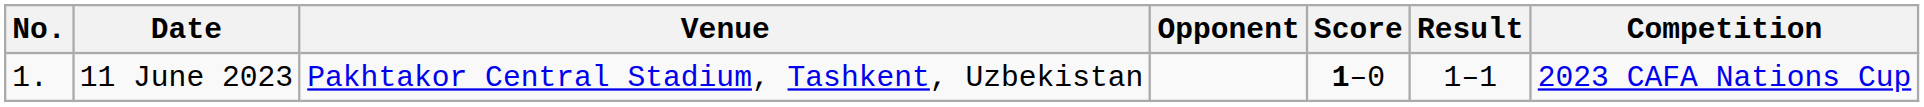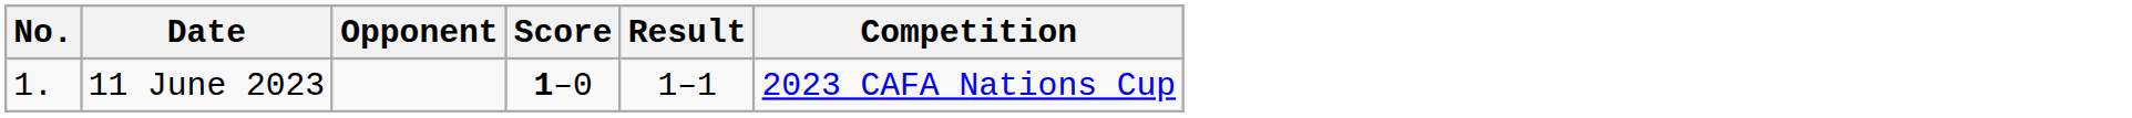- column: Venue | Pakhtakor Central Stadium, Tashkent, Uzbekistan
